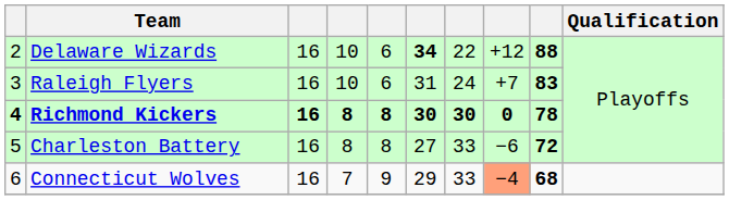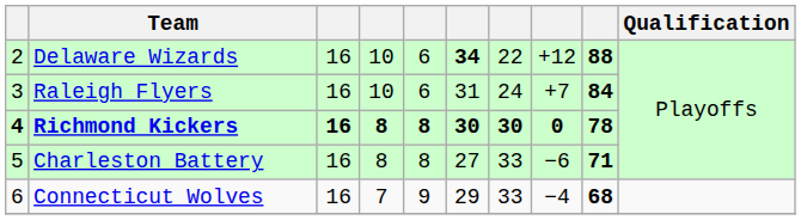Raleigh Flyers | column 9: 83 -> 84
Charleston Battery | column 9: 72 -> 71
Connecticut Wolves | column 8: lightsalmon background -> no background
